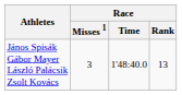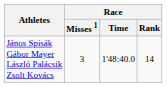János Spisák Gábor Mayer László Palácsik Zsolt Kovács | Race / Rank: 13 -> 14
